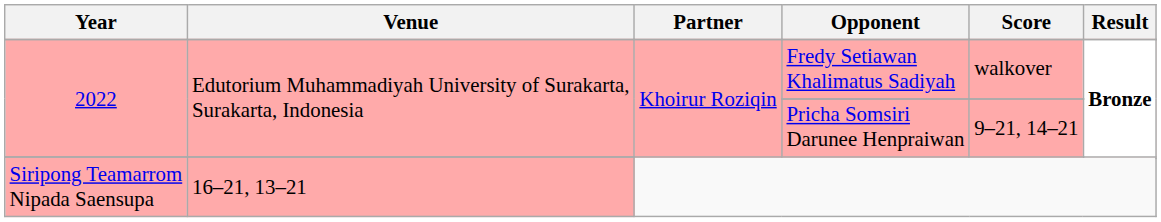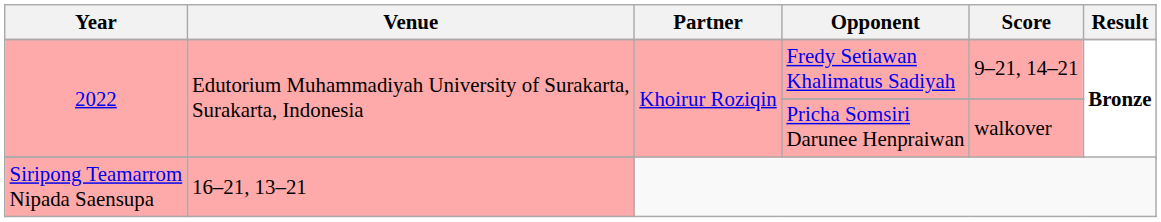Fredy Setiawan Khalimatus Sadiyah | Score: walkover -> 9–21, 14–21
Pricha Somsiri Darunee Henpraiwan | Score: 9–21, 14–21 -> walkover
